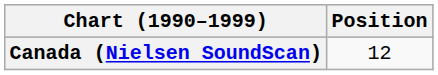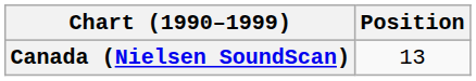Canada (Nielsen SoundScan) | Position: 12 -> 13
